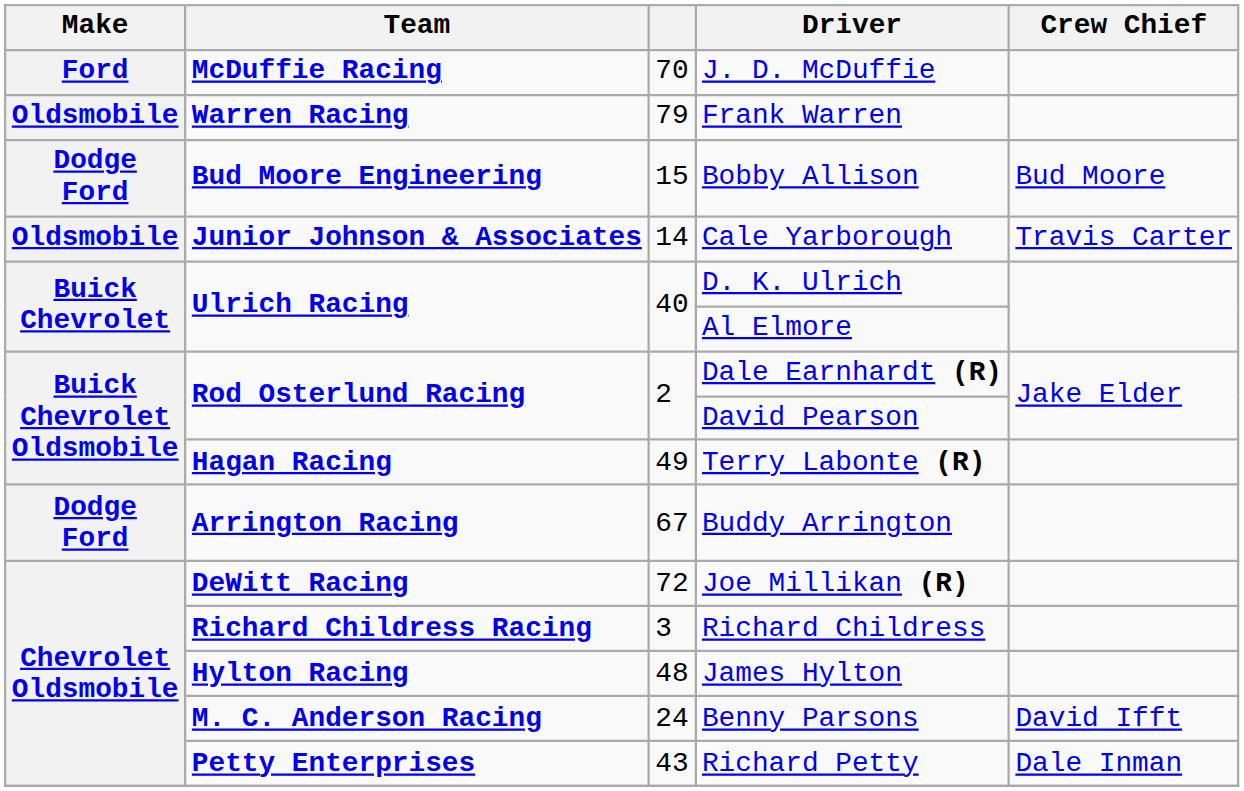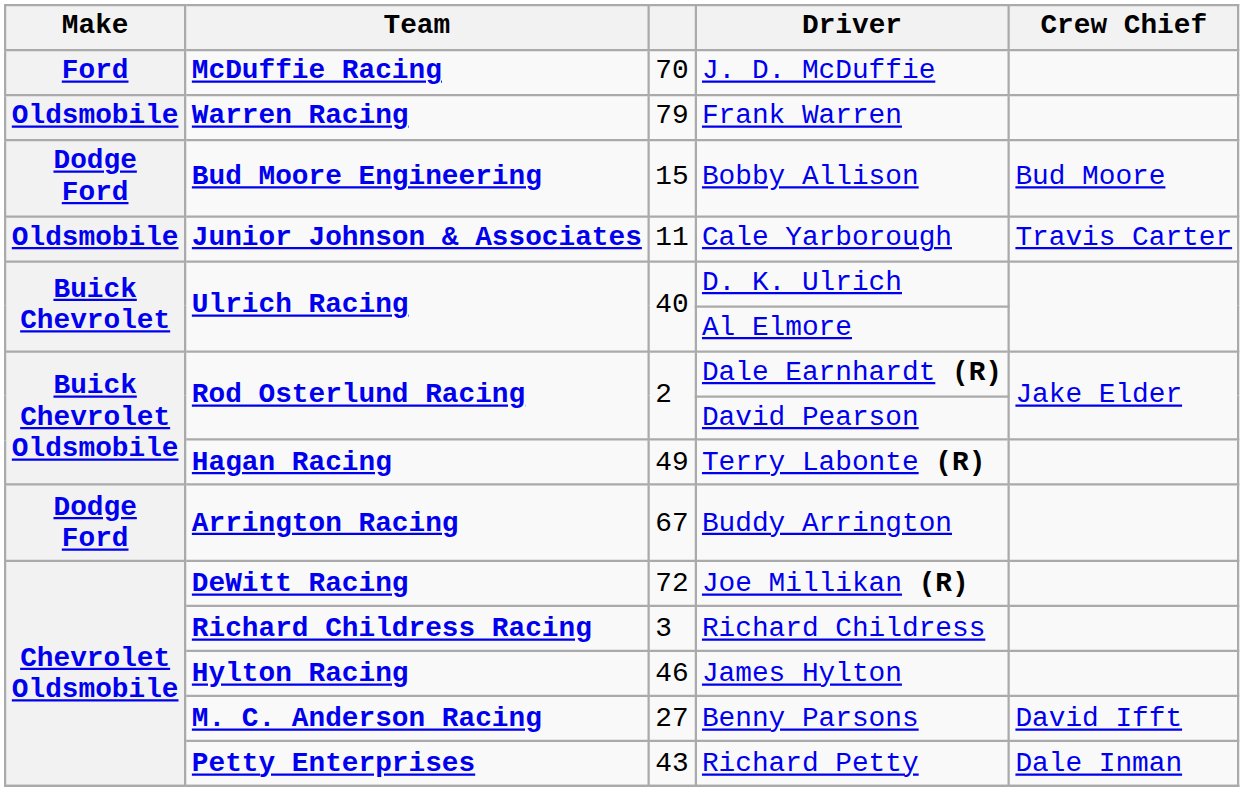Cale Yarborough | column 3: 14 -> 11
James Hylton | column 3: 48 -> 46
Benny Parsons | column 3: 24 -> 27
